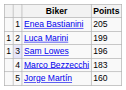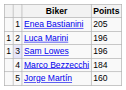Luca Marini | Points: 199 -> 196
Marco Bezzecchi | Points: 183 -> 184
